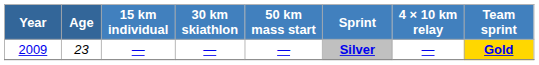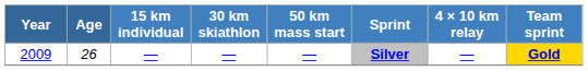2009 | Age: 23 -> 26
